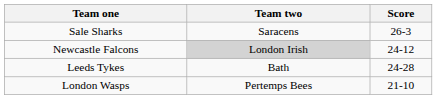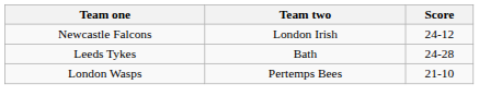- row: Sale Sharks | Saracens | 26-3
Newcastle Falcons | Team two: lightgrey background -> no background
